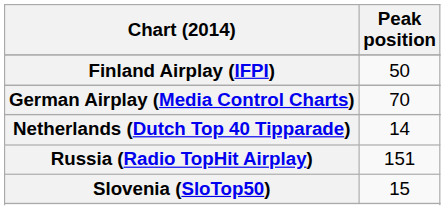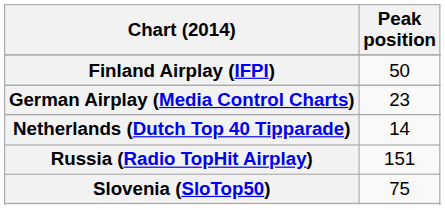German Airplay (Media Control Charts) | Peak position: 70 -> 23
Slovenia (SloTop50) | Peak position: 15 -> 75
